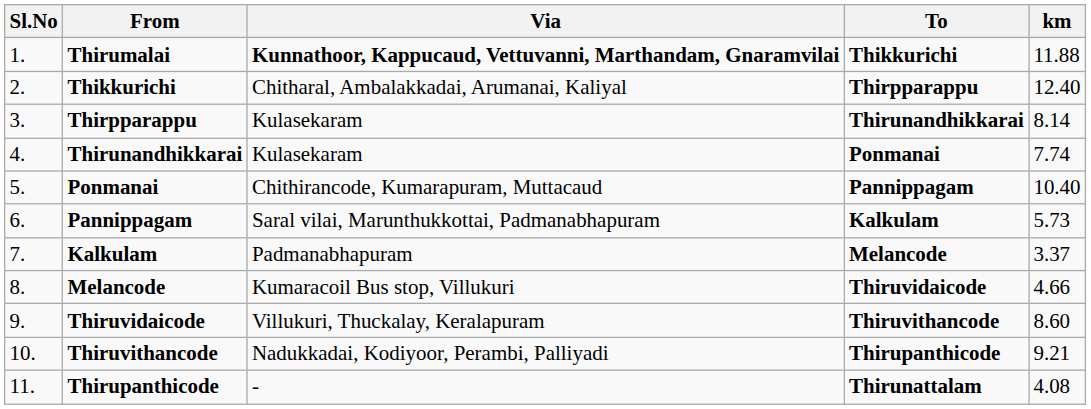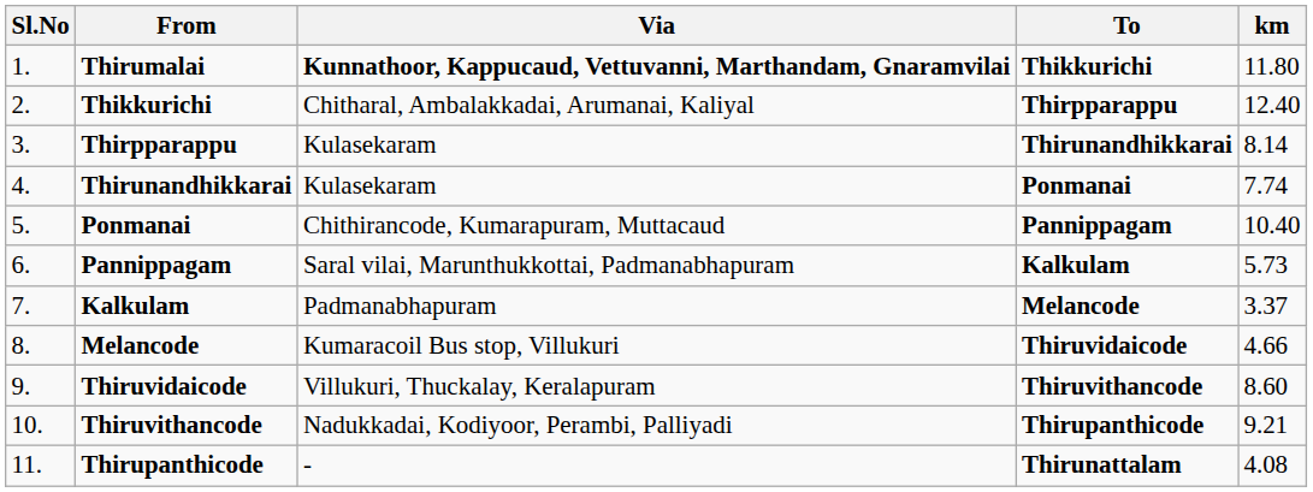Thirumalai | km: 11.88 -> 11.80
